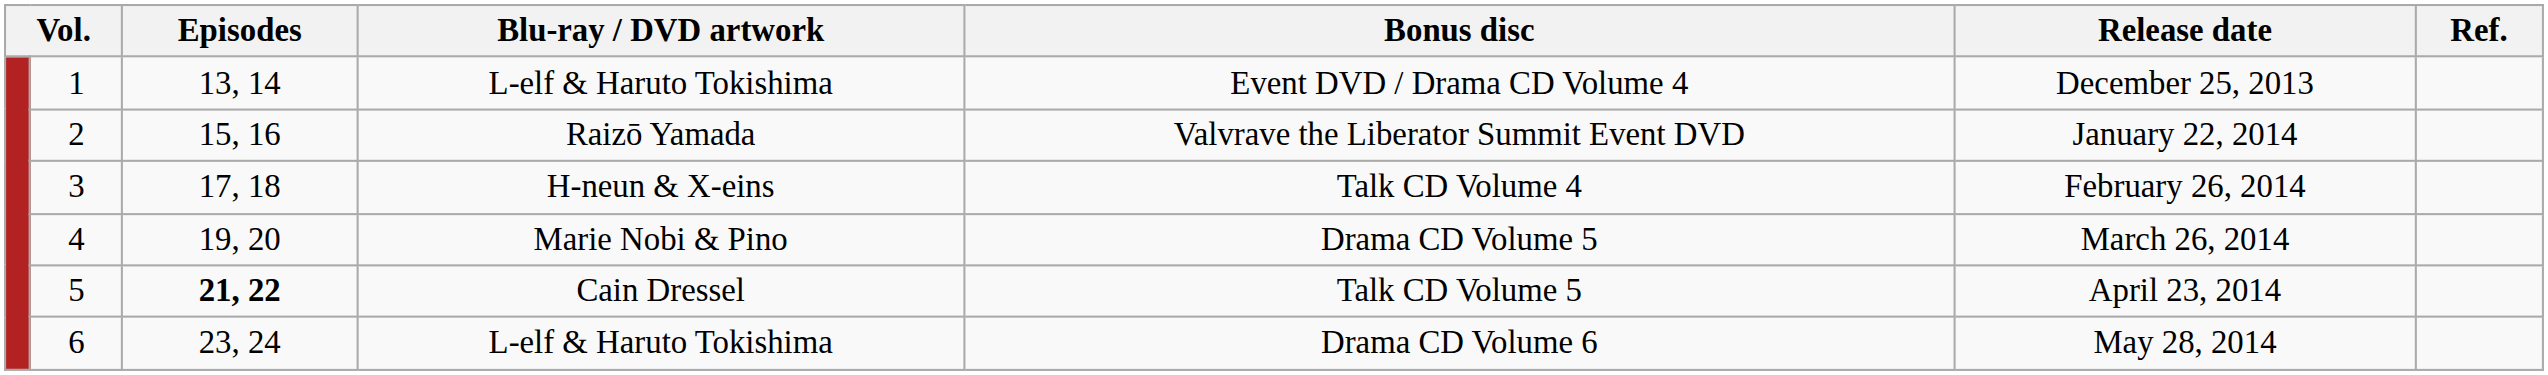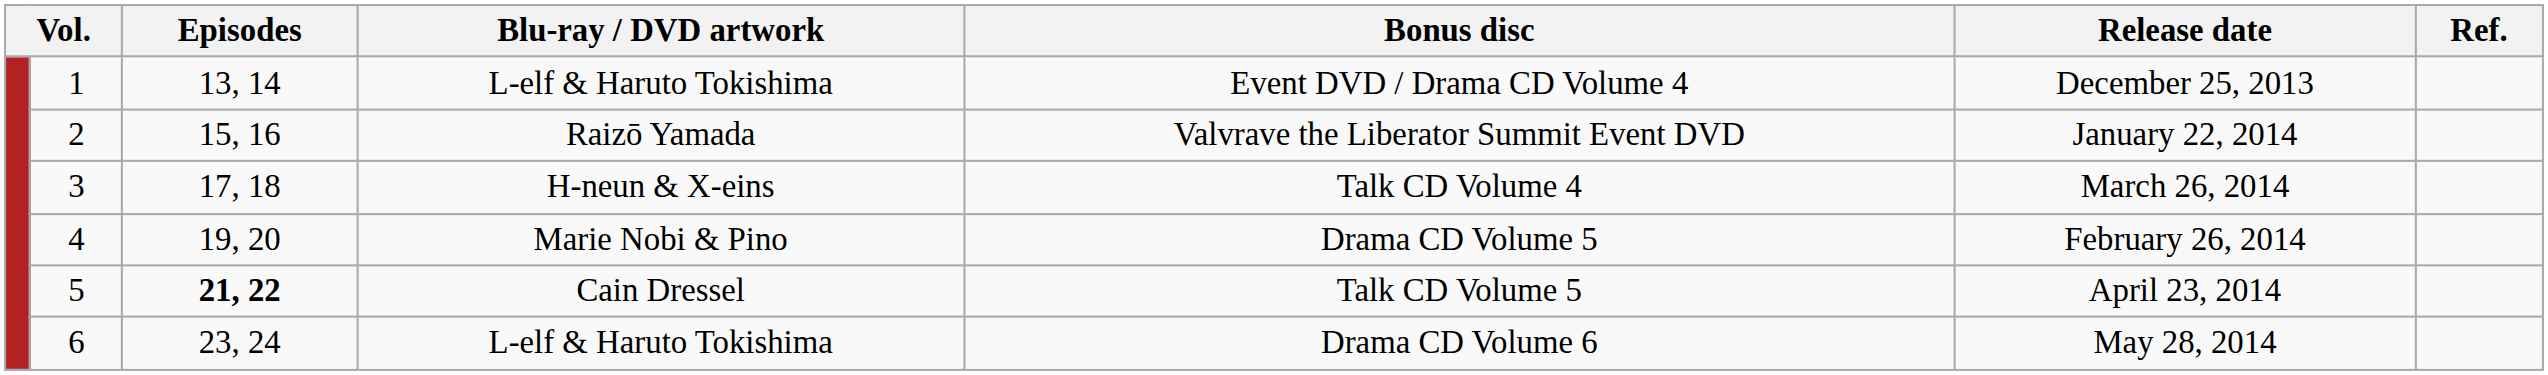3 | Release date: February 26, 2014 -> March 26, 2014
4 | Release date: March 26, 2014 -> February 26, 2014
